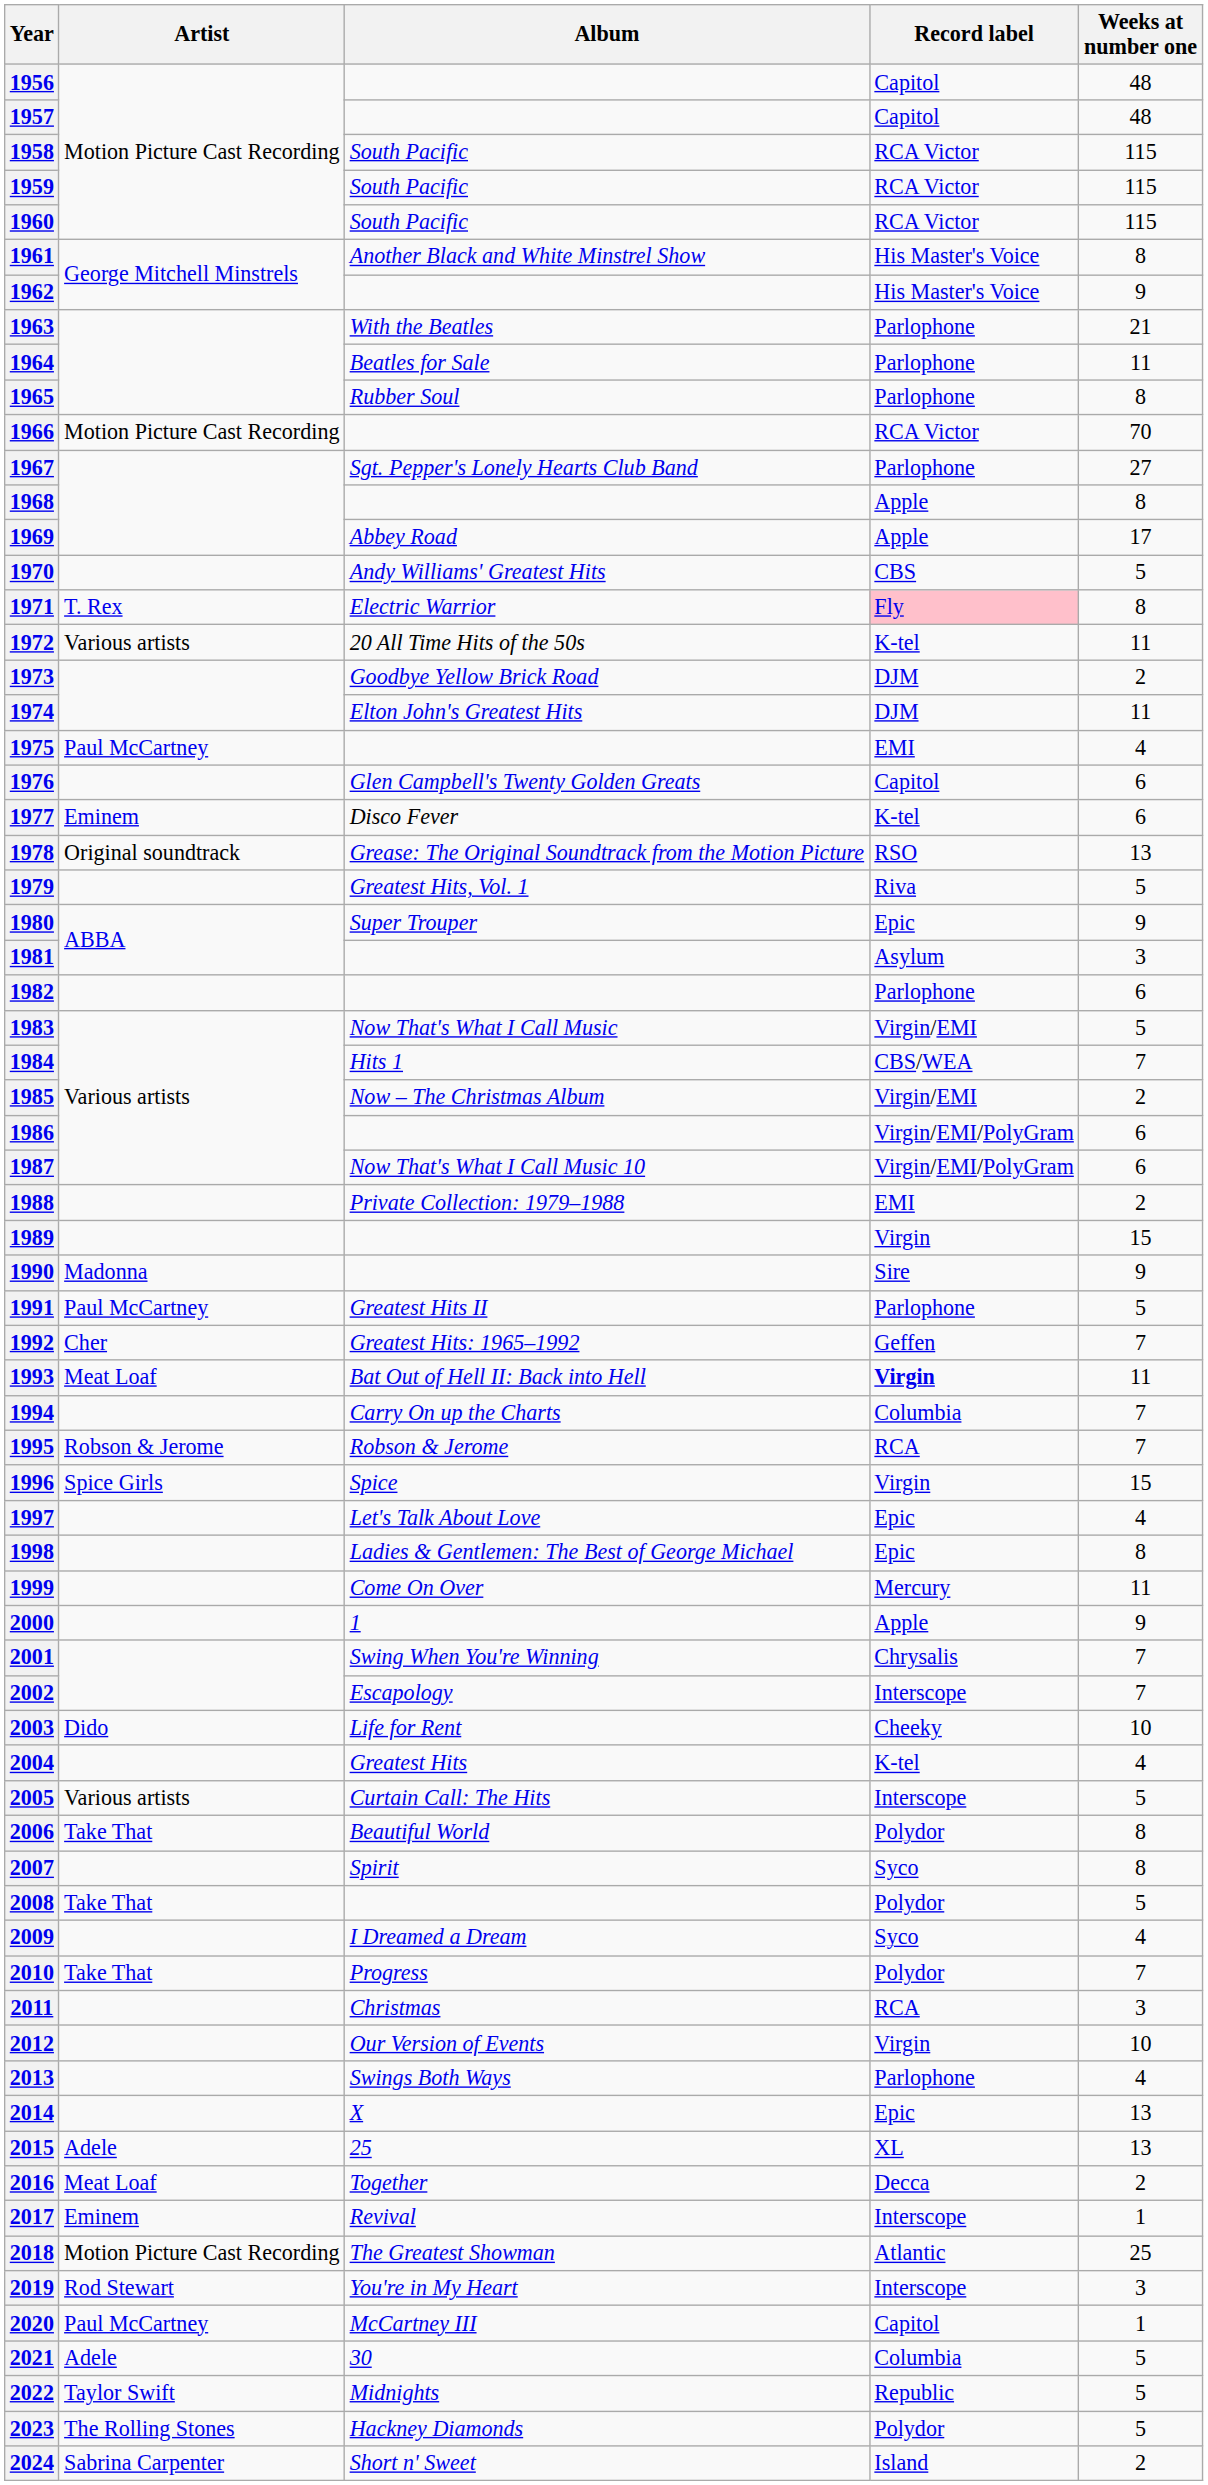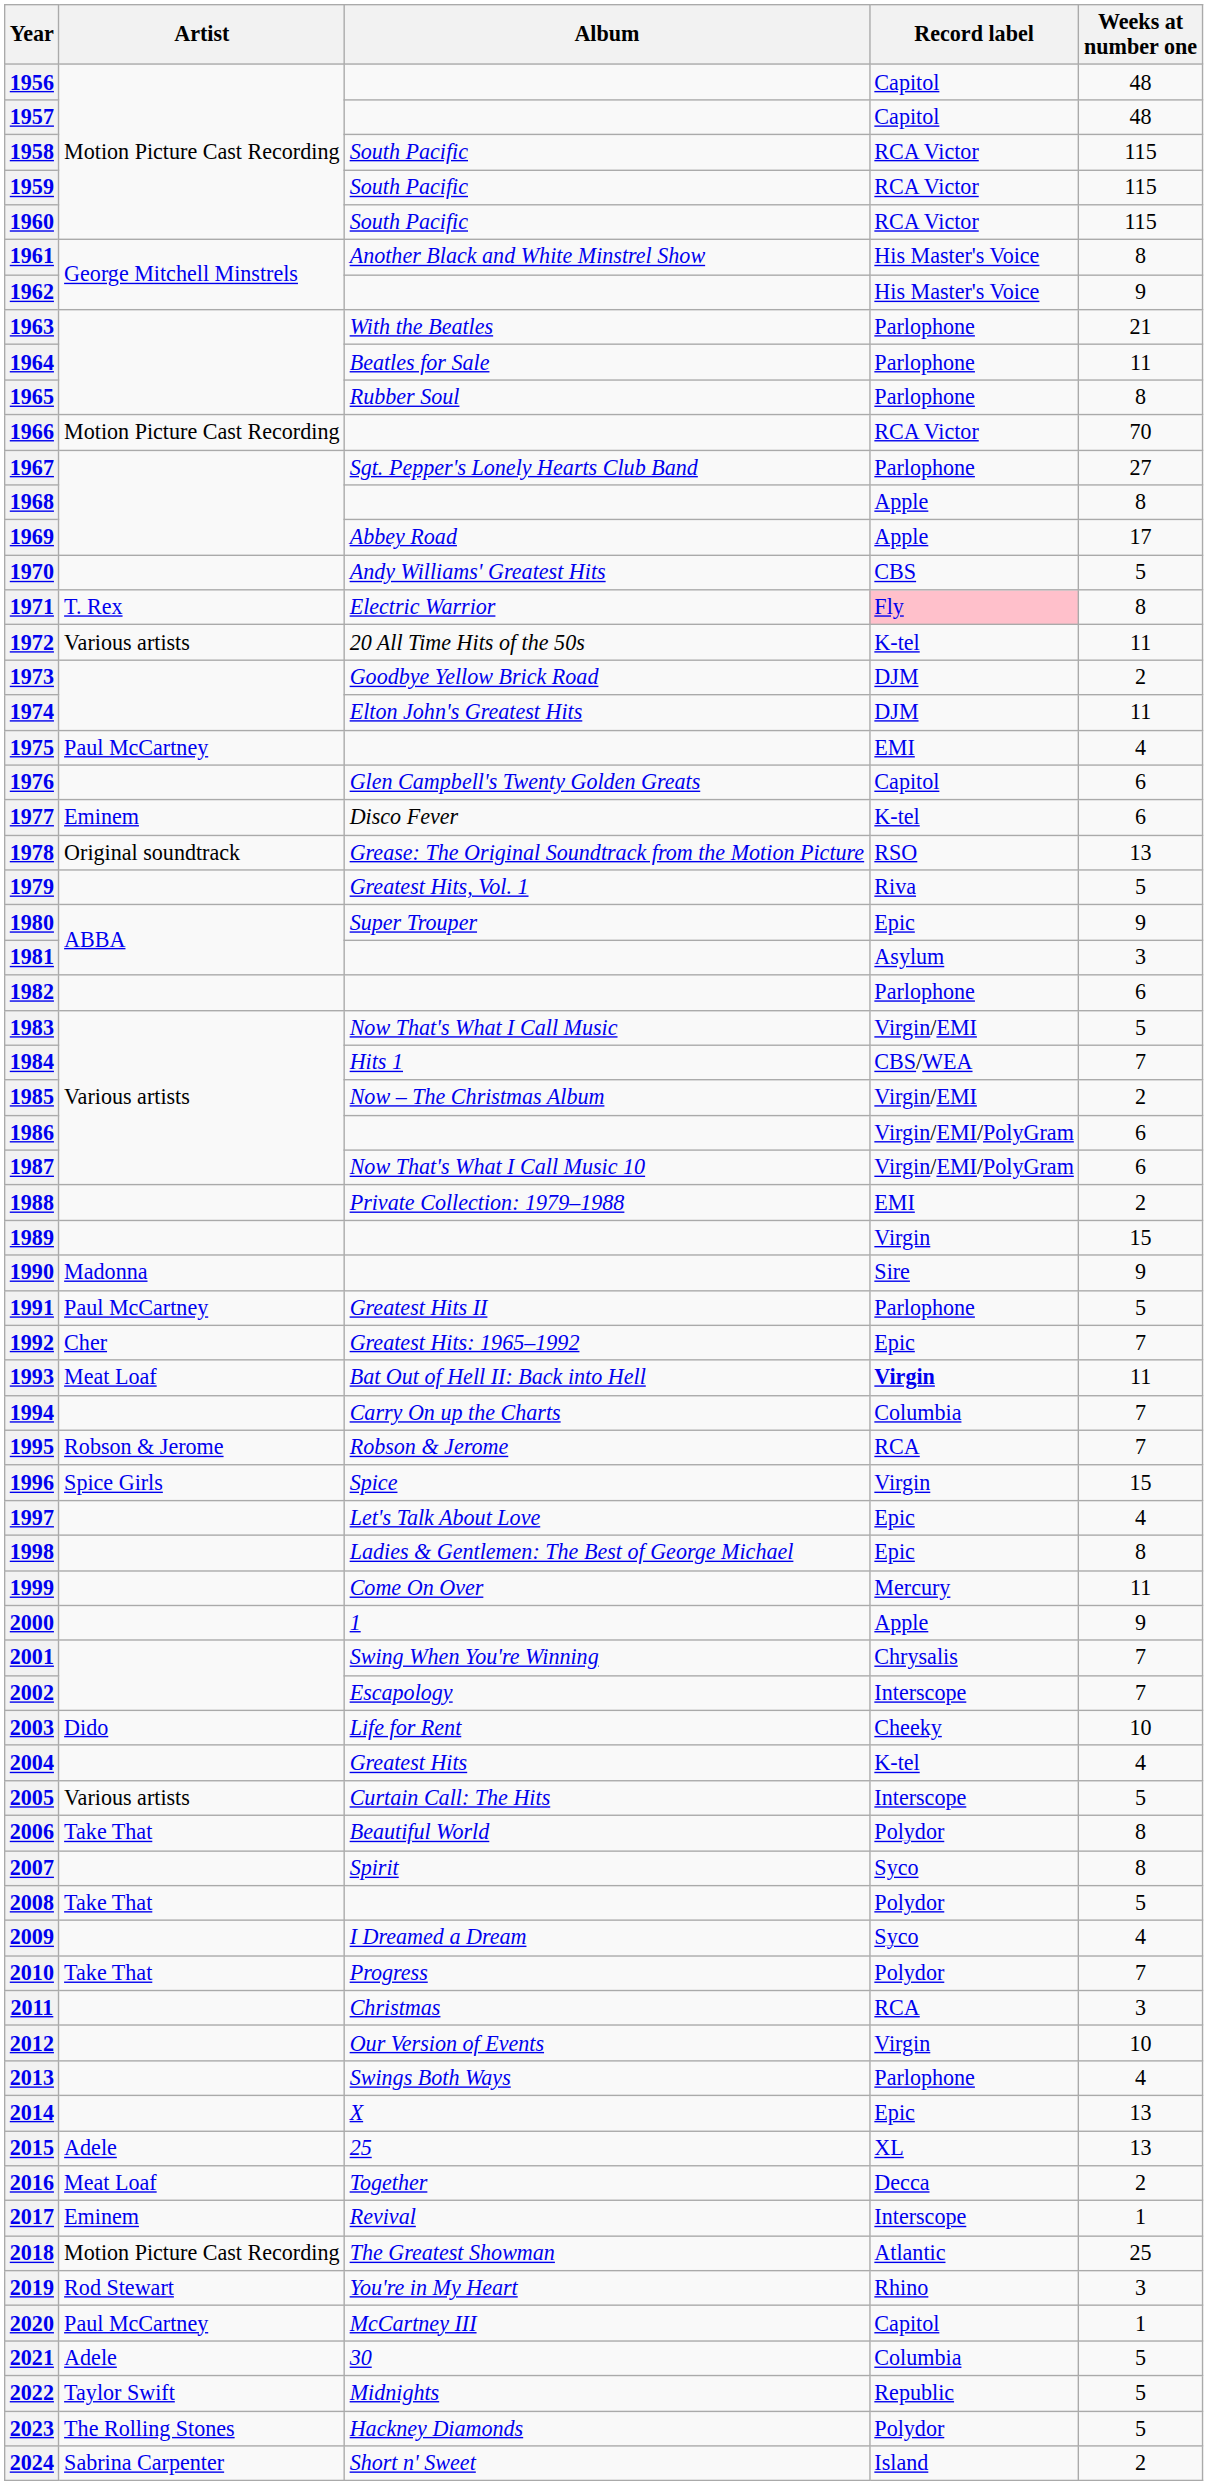1992 | Record label: Geffen -> Epic
2019 | Record label: Interscope -> Rhino
